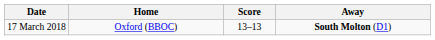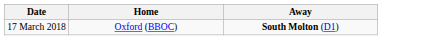- column: Score | 13–13
